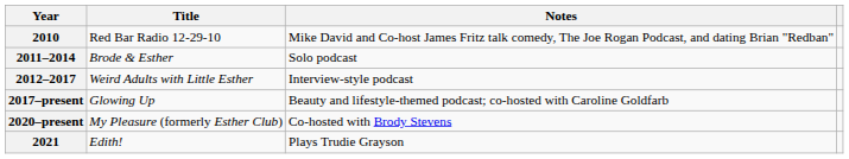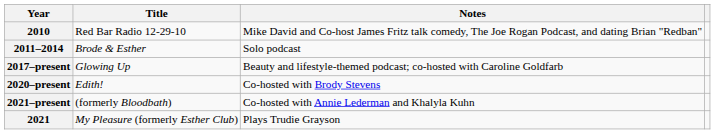- row: 2012–2017 | Weird Adults with Little Esther | Interview-style podcast
2020–present | Title: My Pleasure (formerly Esther Club) -> Edith!
+ row: 2021–present | (formerly Bloodbath) | Co-hosted with Annie Lederman and Khalyla Kuhn
2021 | Title: Edith! -> My Pleasure (formerly Esther Club)
